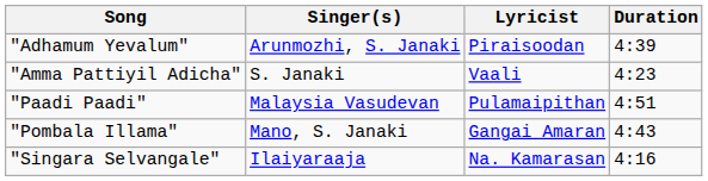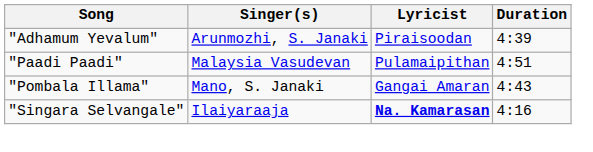- row: "Amma Pattiyil Adicha" | S. Janaki | Vaali | 4:23
"Singara Selvangale" | Lyricist: normal -> bold
